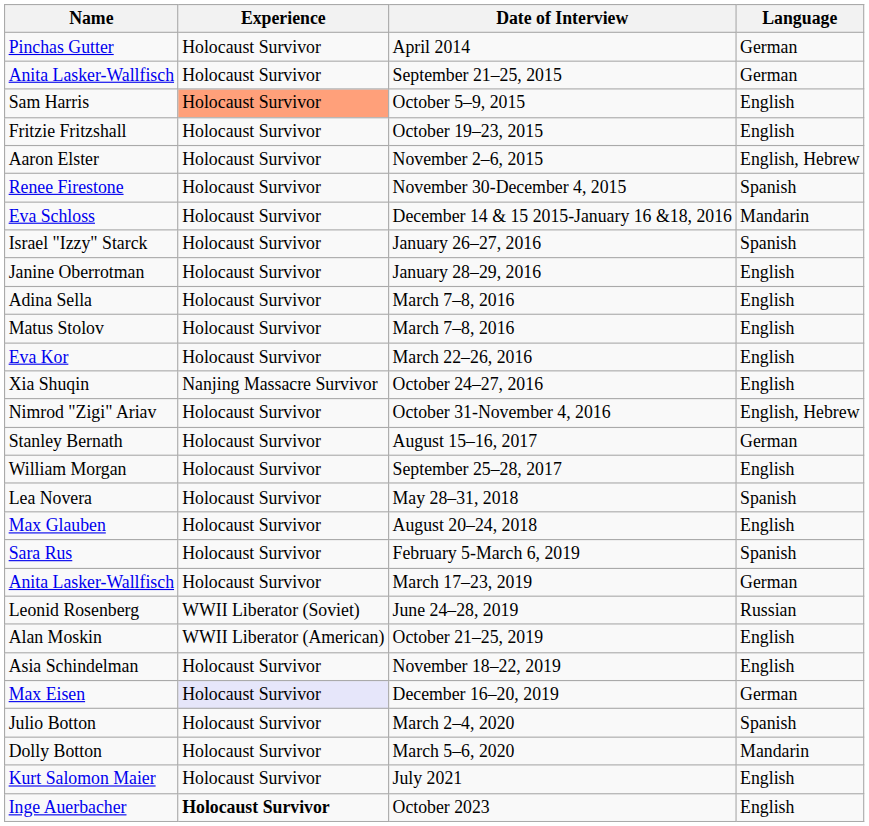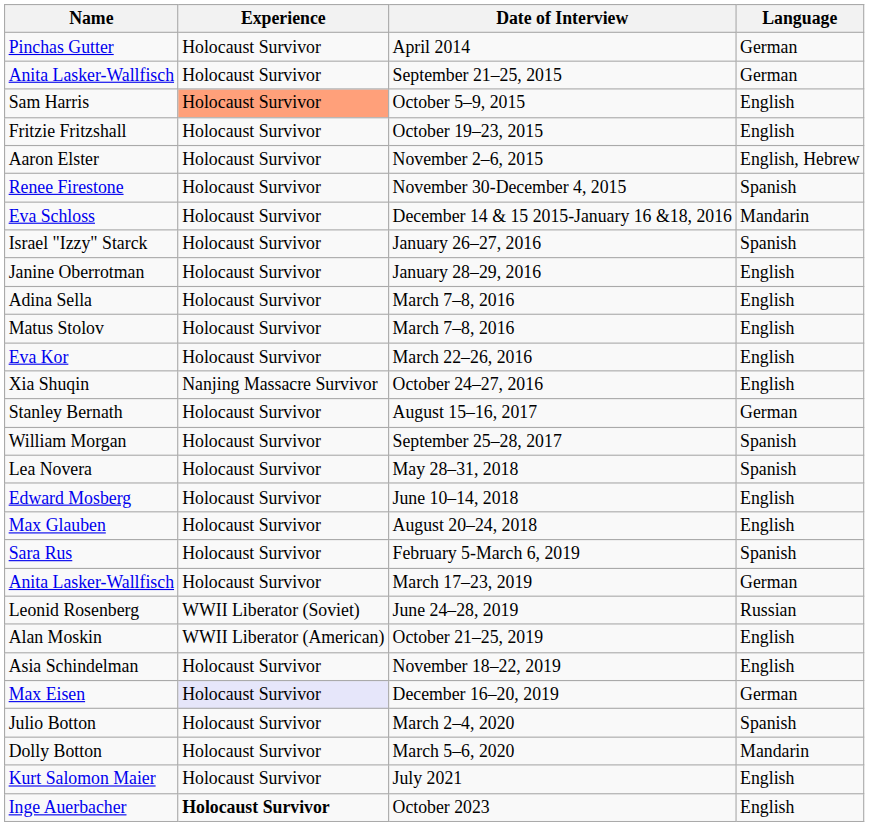- row: Nimrod "Zigi" Ariav | Holocaust Survivor | October 31-November 4, 2016 | English, Hebrew
William Morgan | Language: English -> Spanish
+ row: Edward Mosberg | Holocaust Survivor | June 10–14, 2018 | English
